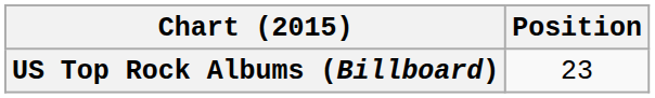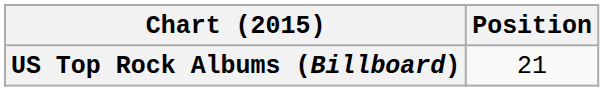US Top Rock Albums (Billboard) | Position: 23 -> 21
